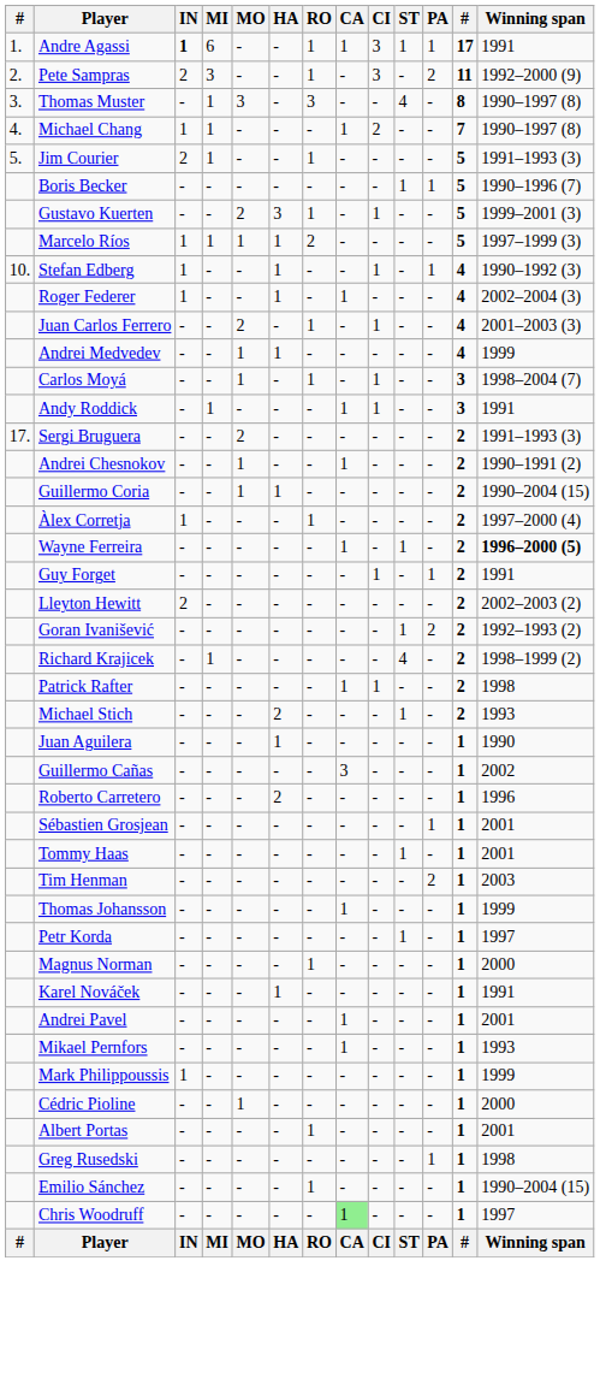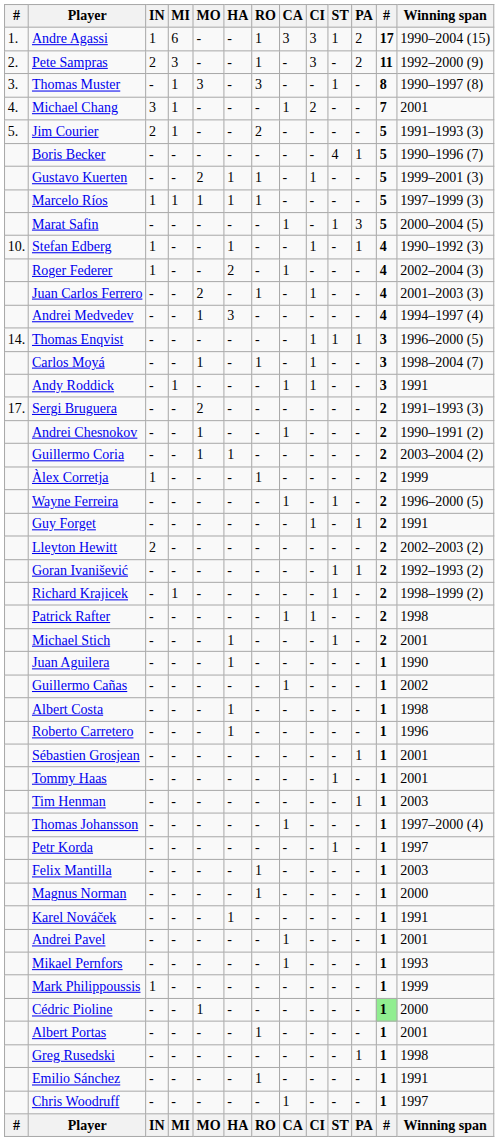Andre Agassi | IN: bold -> normal
Andre Agassi | CA: 1 -> 3
Andre Agassi | PA: 1 -> 2
Andre Agassi | Winning span: 1991 -> 1990–2004 (15)
Thomas Muster | ST: 4 -> 1
Michael Chang | IN: 1 -> 3
Michael Chang | Winning span: 1990–1997 (8) -> 2001
Jim Courier | RO: 1 -> 2
Boris Becker | ST: 1 -> 4
Gustavo Kuerten | HA: 3 -> 1
Marcelo Ríos | RO: 2 -> 1
+ row: Marat Safin | - | - | - | - | - | 1 | - | 1 | 3 | 5 | 2000–2004 (5)
Roger Federer | HA: 1 -> 2
Andrei Medvedev | HA: 1 -> 3
Andrei Medvedev | Winning span: 1999 -> 1994–1997 (4)
+ row: 14. | Thomas Enqvist | - | - | - | - | - | - | 1 | 1 | 1 | 3 | 1996–2000 (5)
Guillermo Coria | Winning span: 1990–2004 (15) -> 2003–2004 (2)
Àlex Corretja | Winning span: 1997–2000 (4) -> 1999
Wayne Ferreira | Winning span: bold -> normal
Goran Ivanišević | PA: 2 -> 1
Richard Krajicek | ST: 4 -> 1
Michael Stich | HA: 2 -> 1
Michael Stich | Winning span: 1993 -> 2001
Guillermo Cañas | CA: 3 -> 1
+ row: Albert Costa | - | - | - | 1 | - | - | - | - | - | 1 | 1998
Roberto Carretero | HA: 2 -> 1
Tim Henman | PA: 2 -> 1
Thomas Johansson | Winning span: 1999 -> 1997–2000 (4)
+ row: Felix Mantilla | - | - | - | - | 1 | - | - | - | - | 1 | 2003
Cédric Pioline | column 12: no background -> lightgreen background
Emilio Sánchez | Winning span: 1990–2004 (15) -> 1991
Chris Woodruff | CA: lightgreen background -> no background
